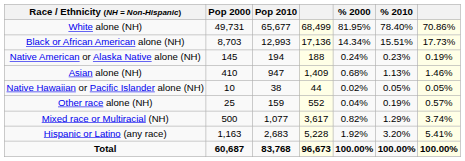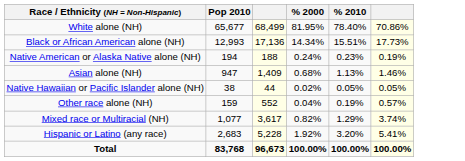- column: Pop 2000 | 49,731 | 8,703 | 145 | 410 | 10 | 25 | 500 | 1,163 | 60,687
